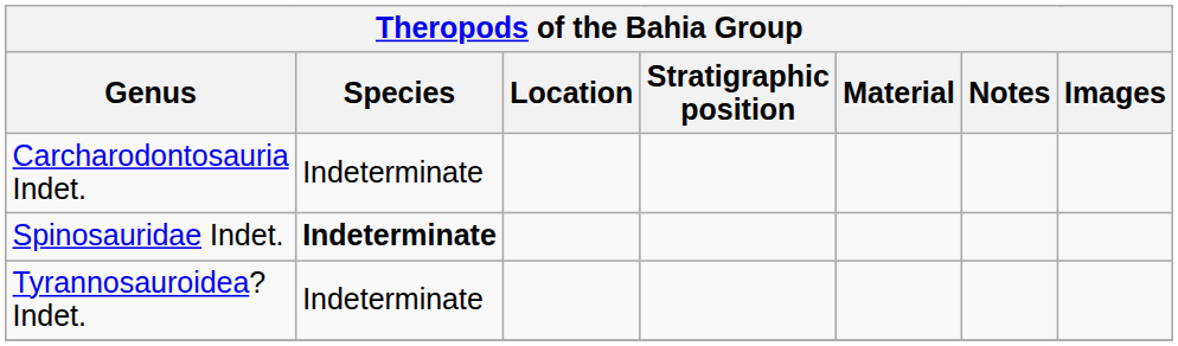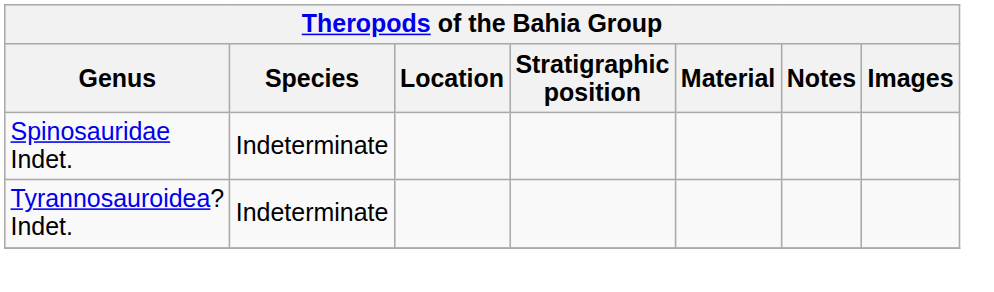- row: Carcharodontosauria Indet. | Indeterminate
Spinosauridae Indet. | Species: bold -> normal
